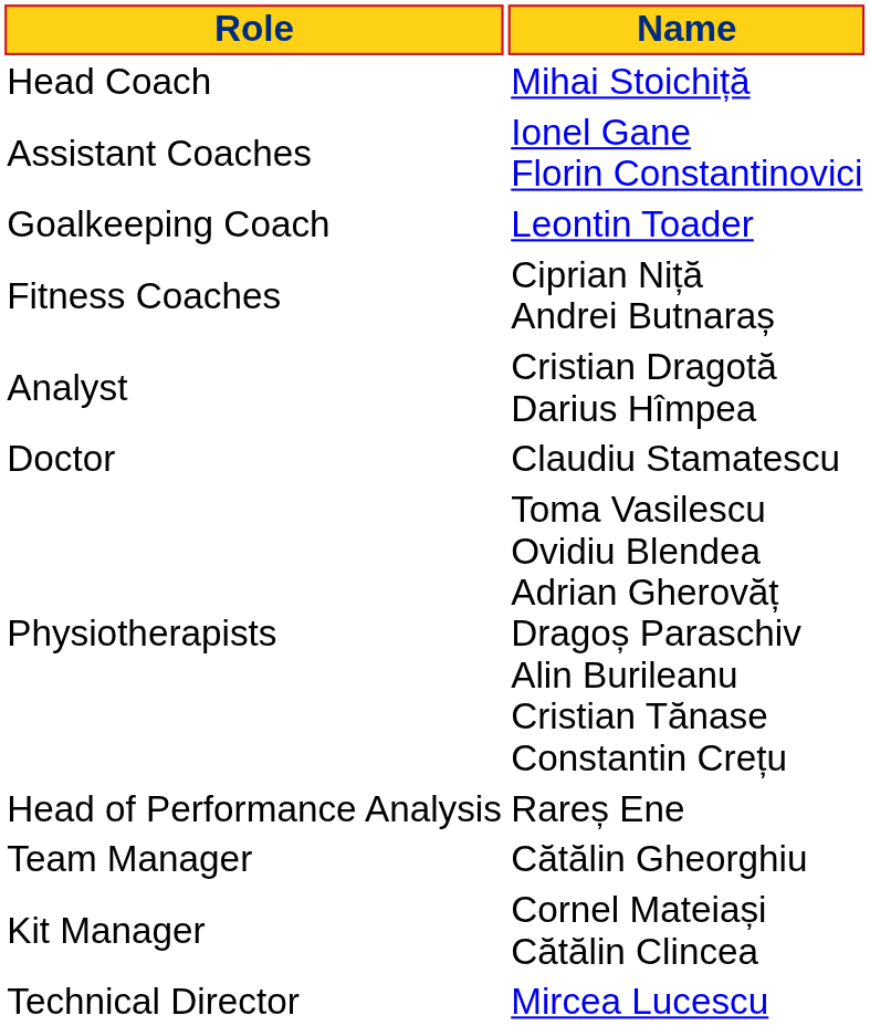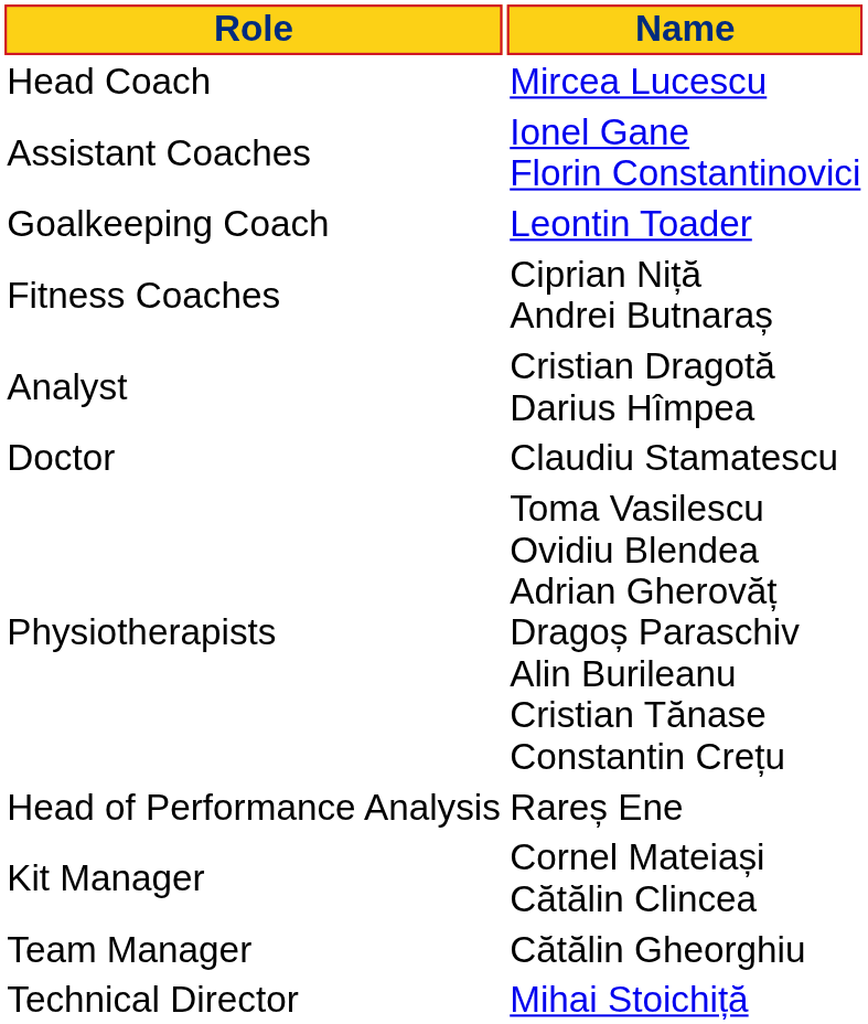Head Coach | Name: Mihai Stoichiță -> Mircea Lucescu
rows swapped: Team Manager <-> Kit Manager
Technical Director | Name: Mircea Lucescu -> Mihai Stoichiță
